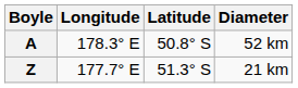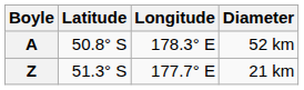columns swapped: Latitude <-> Longitude
